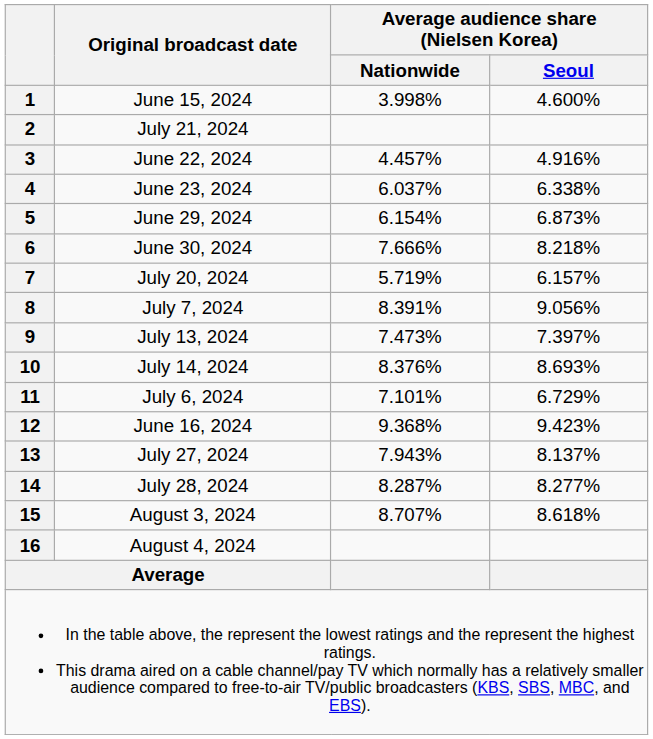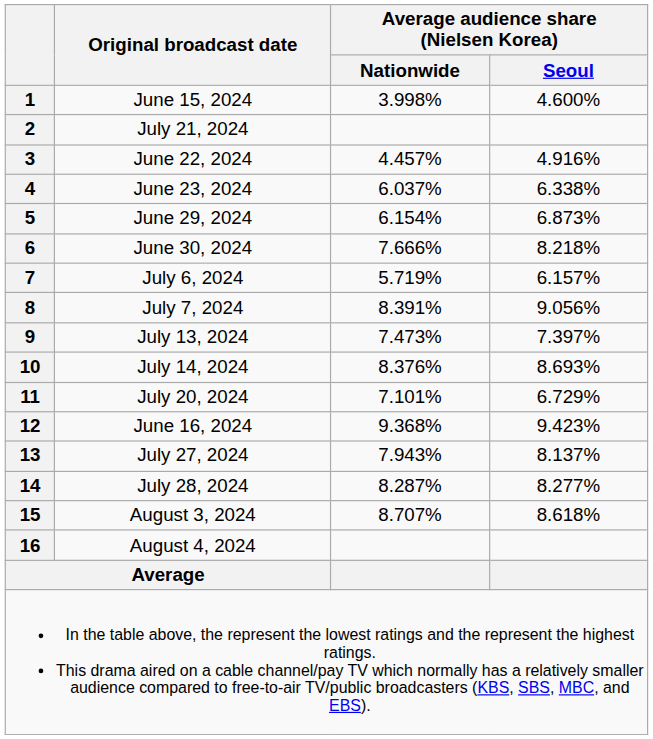7 | Original broadcast date: July 20, 2024 -> July 6, 2024
11 | Original broadcast date: July 6, 2024 -> July 20, 2024
